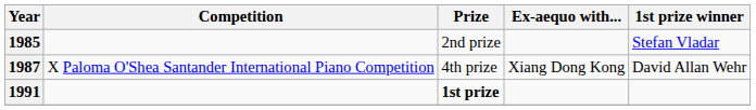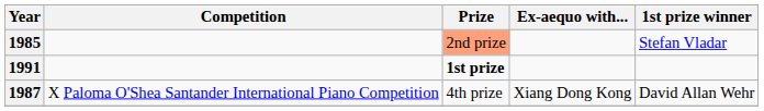1985 | Prize: no background -> lightsalmon background
rows swapped: 1987 <-> 1991
